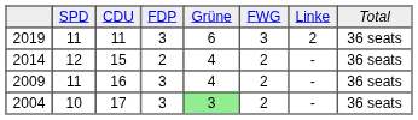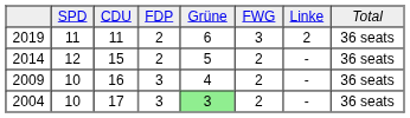2019 | column 4: 3 -> 2
2014 | column 5: 4 -> 5
2009 | column 2: 11 -> 10
